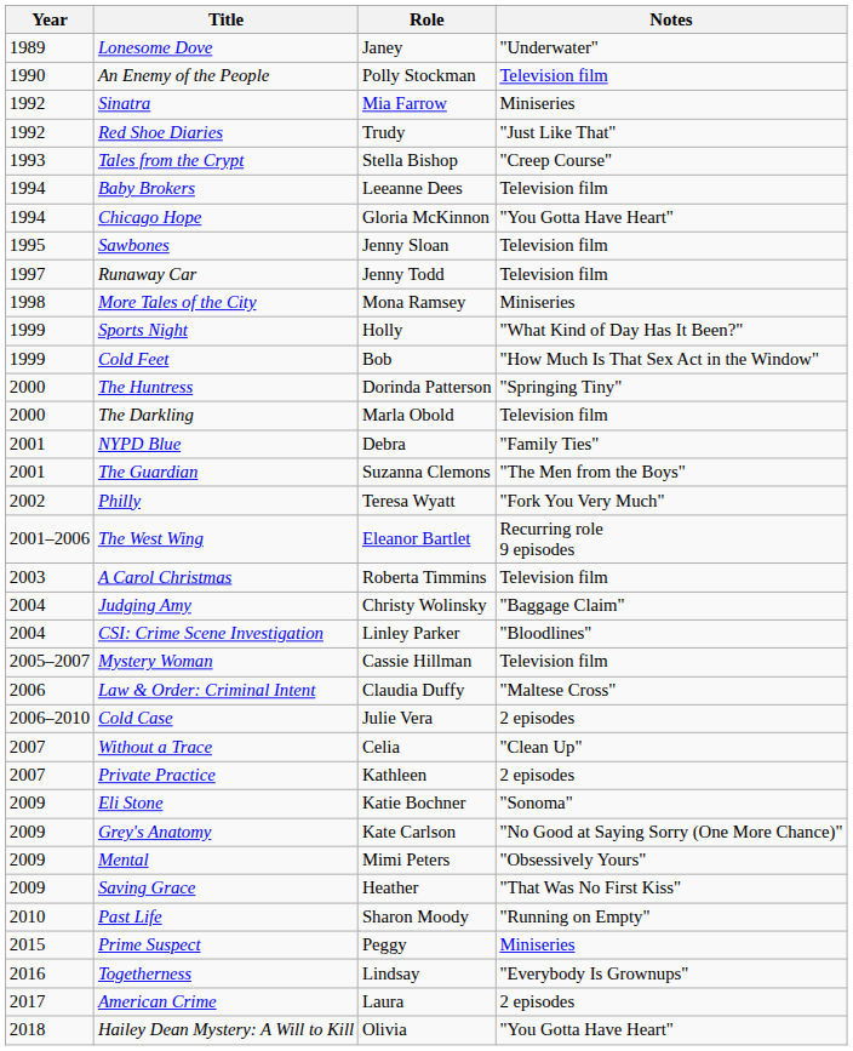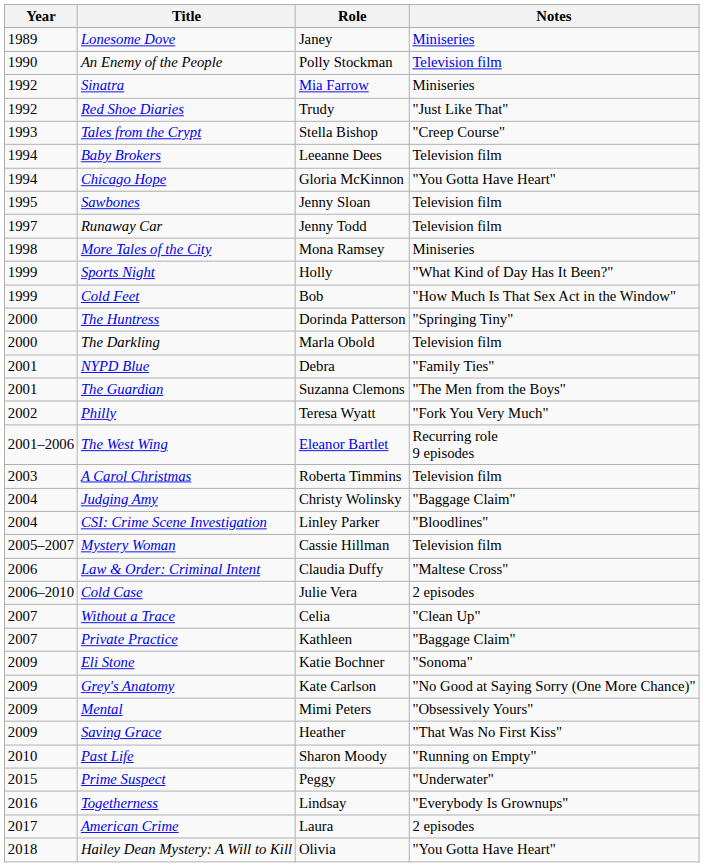Lonesome Dove | Notes: "Underwater" -> Miniseries
Private Practice | Notes: 2 episodes -> "Baggage Claim"
Prime Suspect | Notes: Miniseries -> "Underwater"
